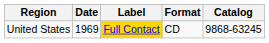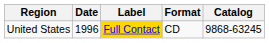United States | Date: 1969 -> 1996
